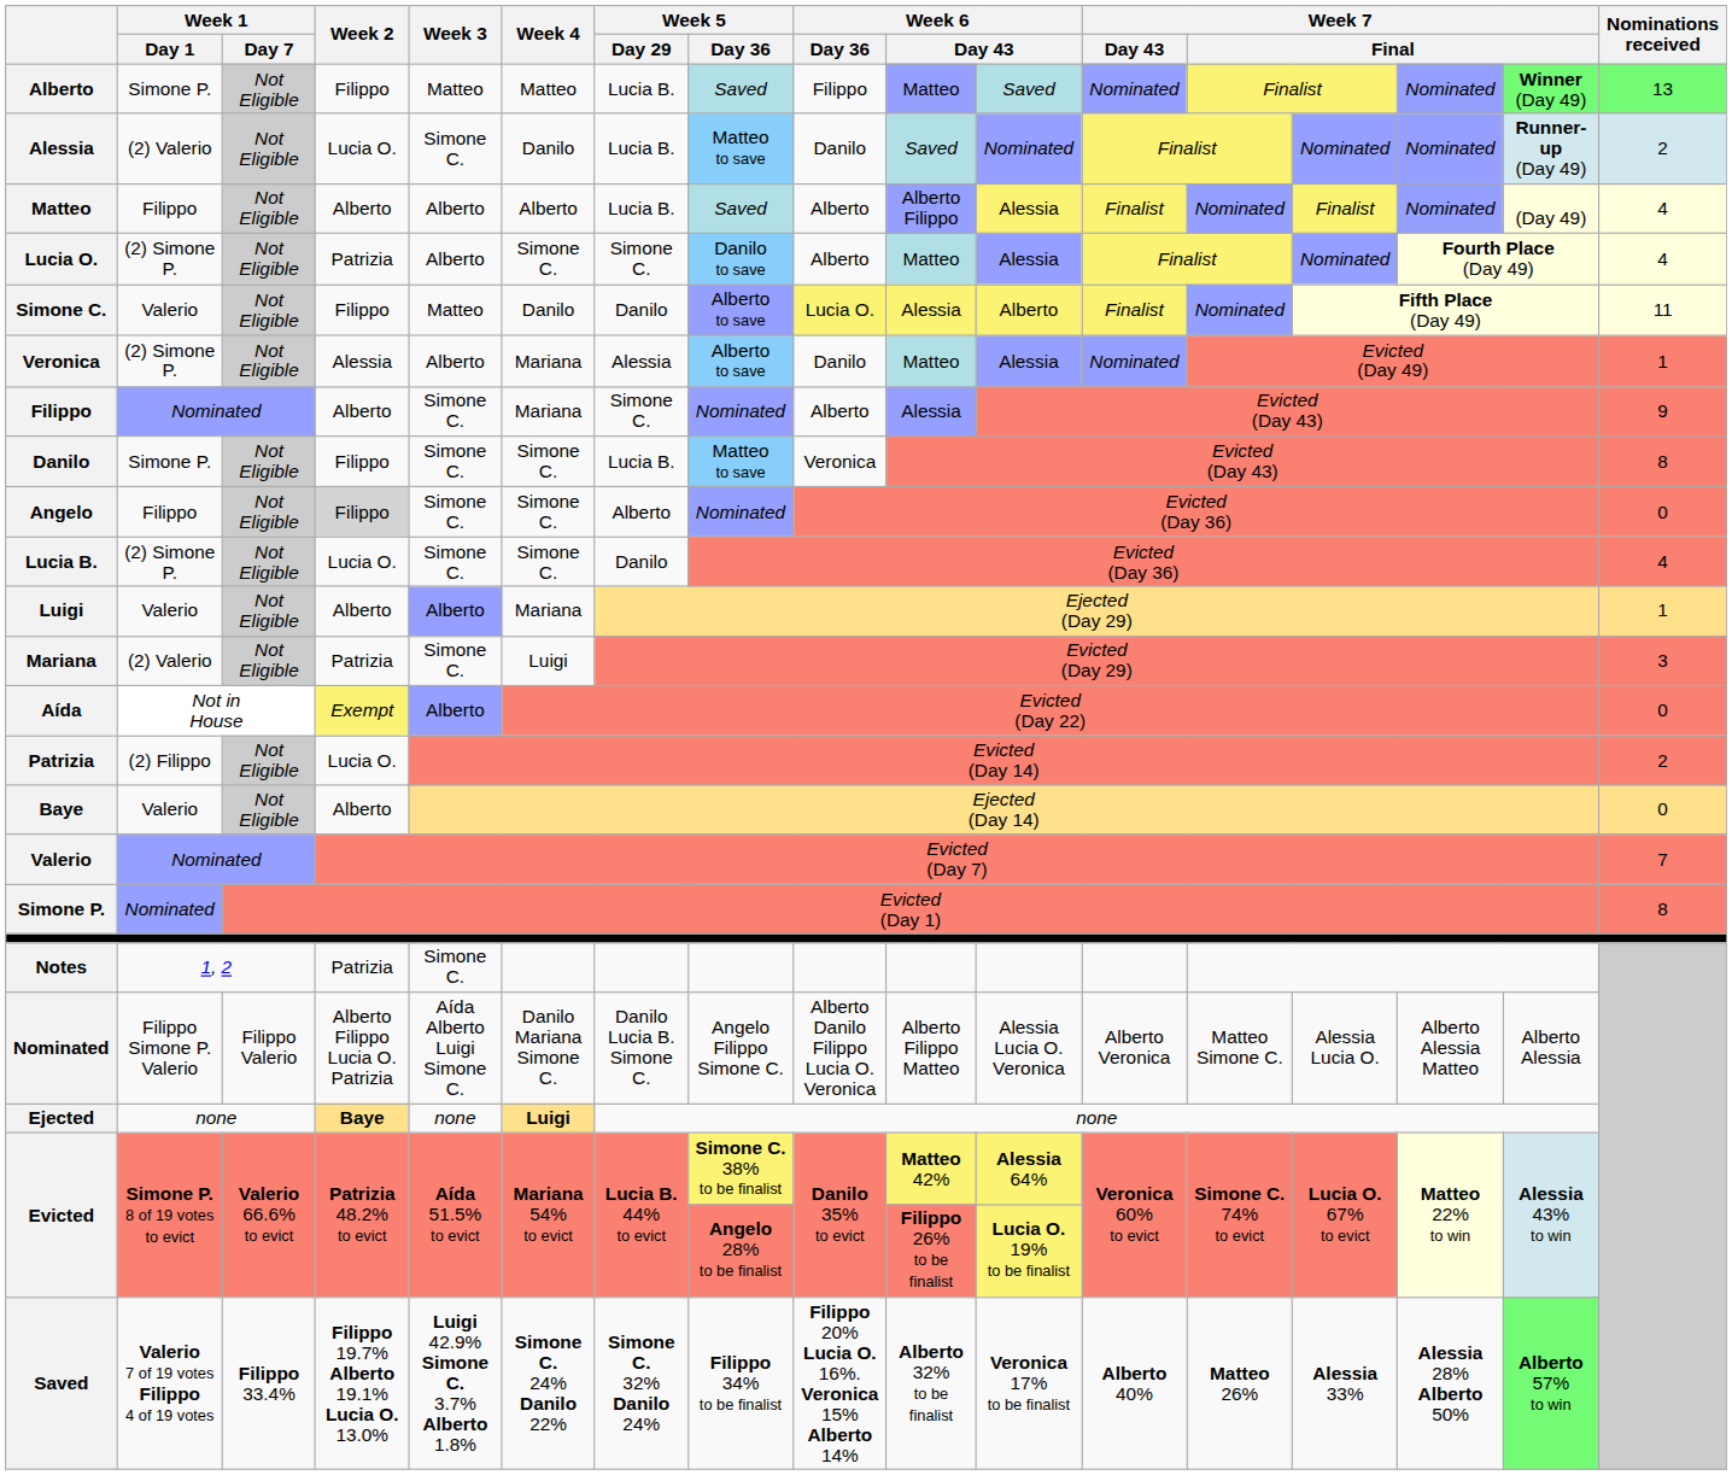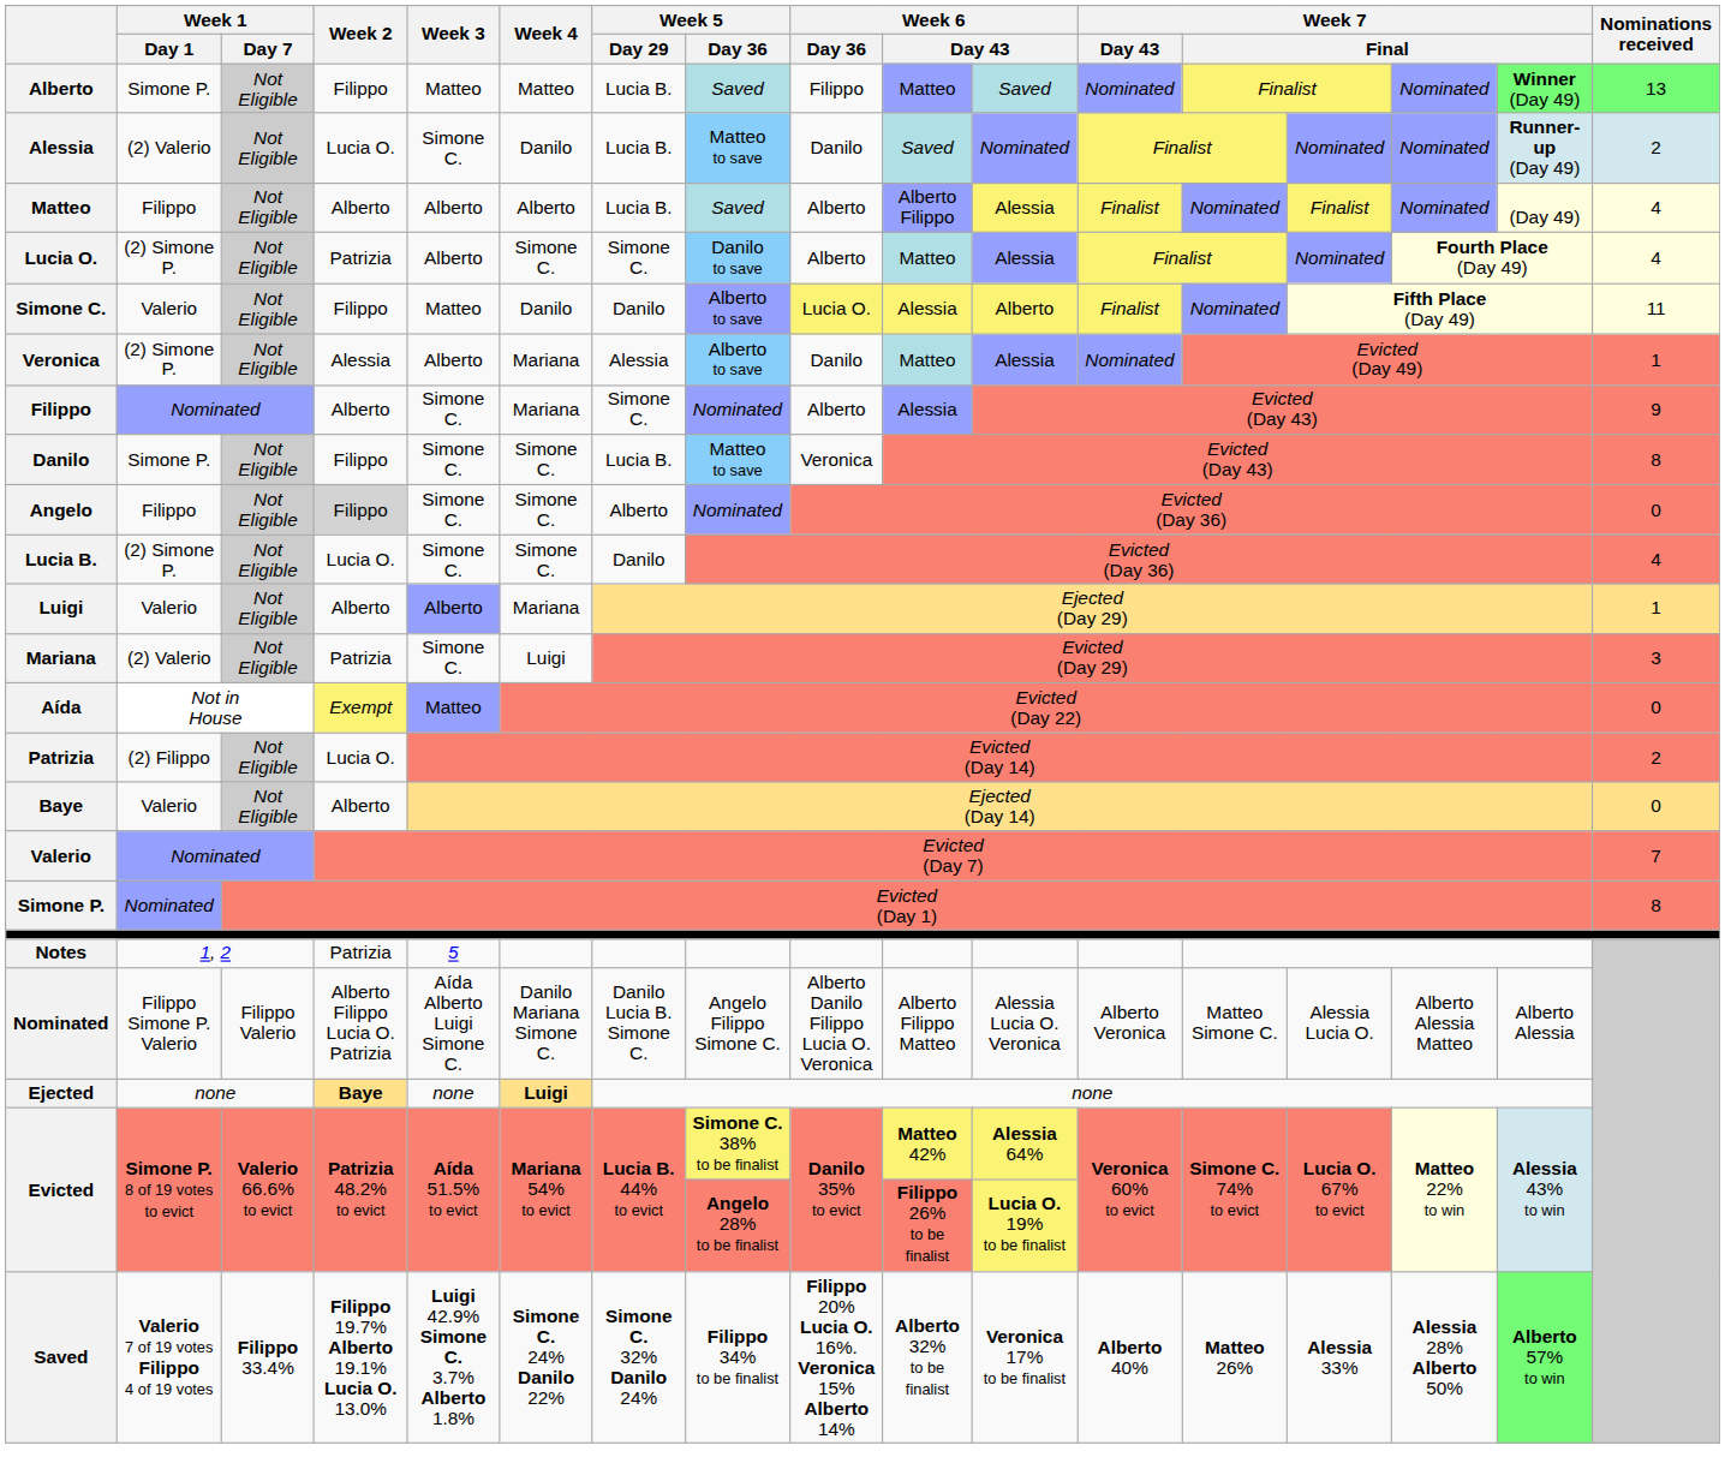Aída | Week 3: Alberto -> Matteo
Notes | Week 3: Simone C. -> 5
